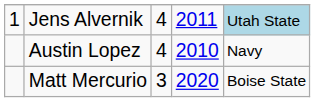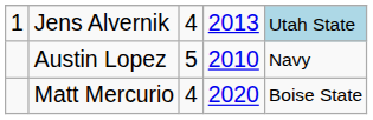Jens Alvernik | column 4: 2011 -> 2013
Austin Lopez | column 3: 4 -> 5
Matt Mercurio | column 3: 3 -> 4
